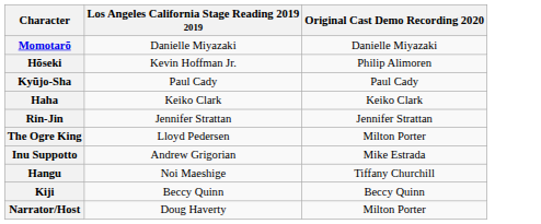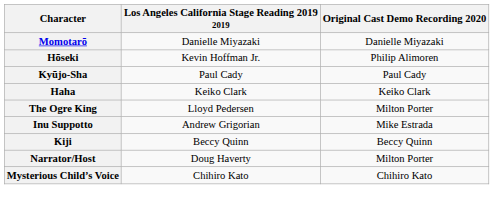- row: Rin-Jin | Jennifer Strattan | Jennifer Strattan
- row: Hangu | Noi Maeshige | Tiffany Churchill
+ row: Mysterious Child’s Voice | Chihiro Kato | Chihiro Kato
